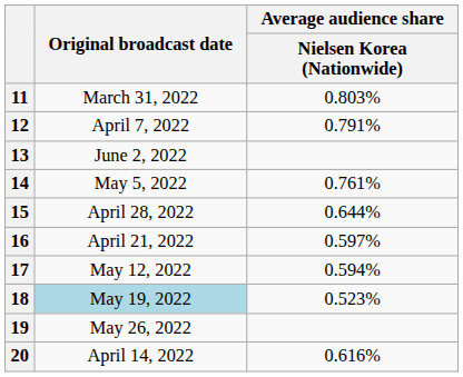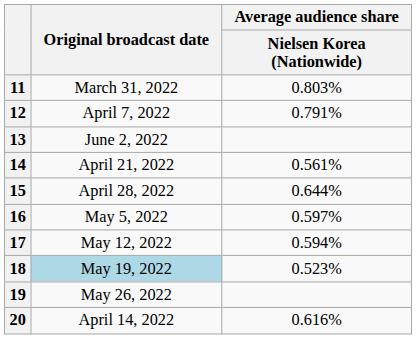14 | Original broadcast date: May 5, 2022 -> April 21, 2022
14 | Average audience share / Nielsen Korea (Nationwide): 0.761% -> 0.561%
16 | Original broadcast date: April 21, 2022 -> May 5, 2022
